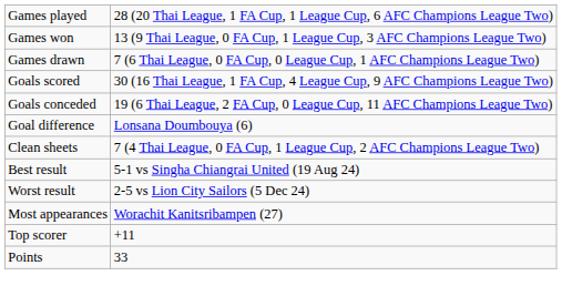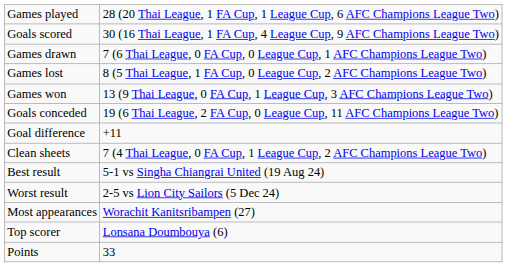rows swapped: Games won <-> Goals scored
+ row: Games lost | 8 (5 Thai League, 1 FA Cup, 0 League Cup, 2 AFC Champions League Two)
Goal difference | column 2: Lonsana Doumbouya (6) -> +11
Top scorer | column 2: +11 -> Lonsana Doumbouya (6)
